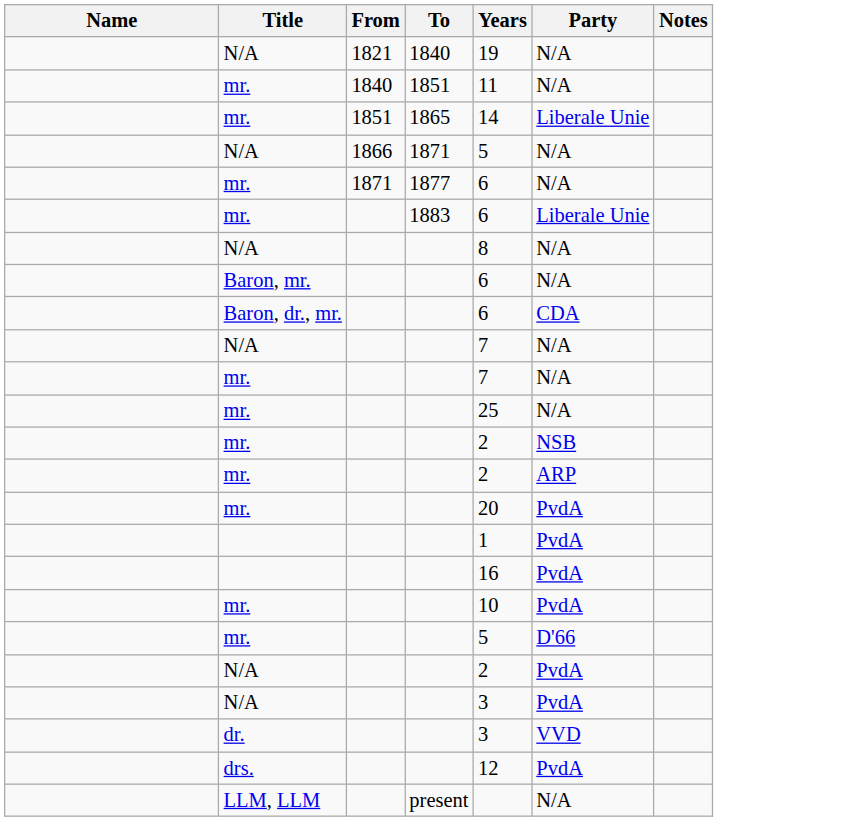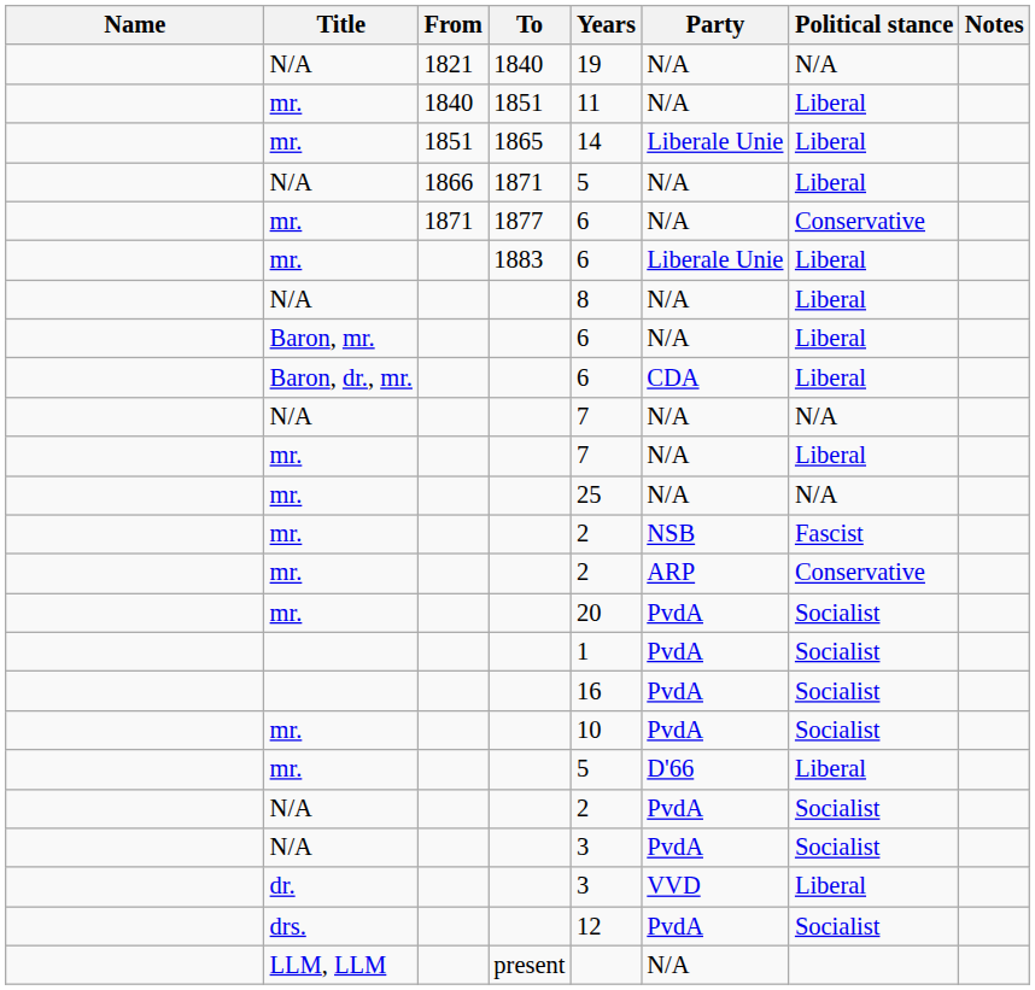+ column: Political stance | N/A | Liberal | Liberal | Liberal | Conservative | Liberal | Liberal | Liberal | Liberal | N/A | Liberal | N/A | Fascist | Conservative | Socialist | Socialist | Socialist | Socialist | Liberal | Socialist | Socialist | Liberal | Socialist
